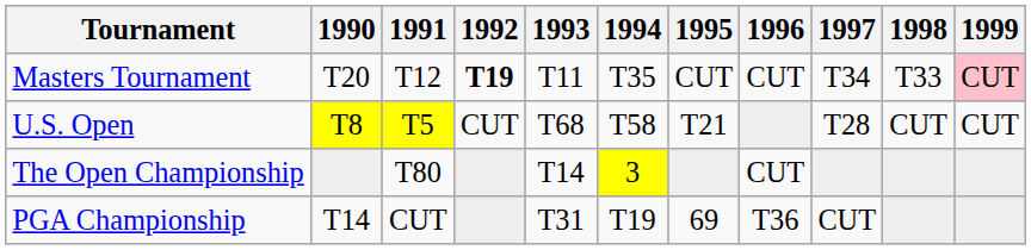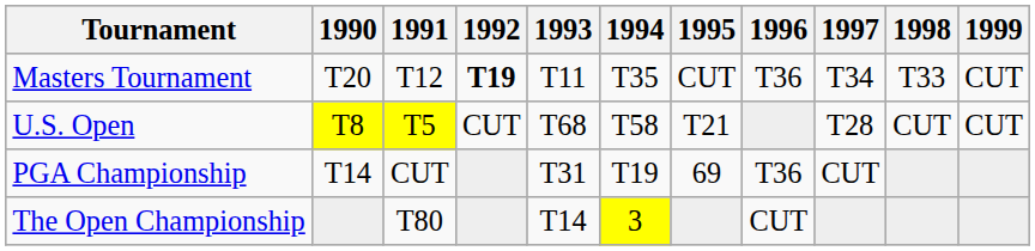Masters Tournament | 1996: CUT -> T36
Masters Tournament | 1999: pink background -> no background
rows swapped: The Open Championship <-> PGA Championship
